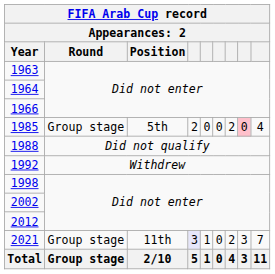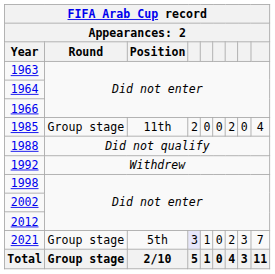1985 | Position: 5th -> 11th
1985 | column 8: pink background -> no background
2021 | Position: 11th -> 5th
